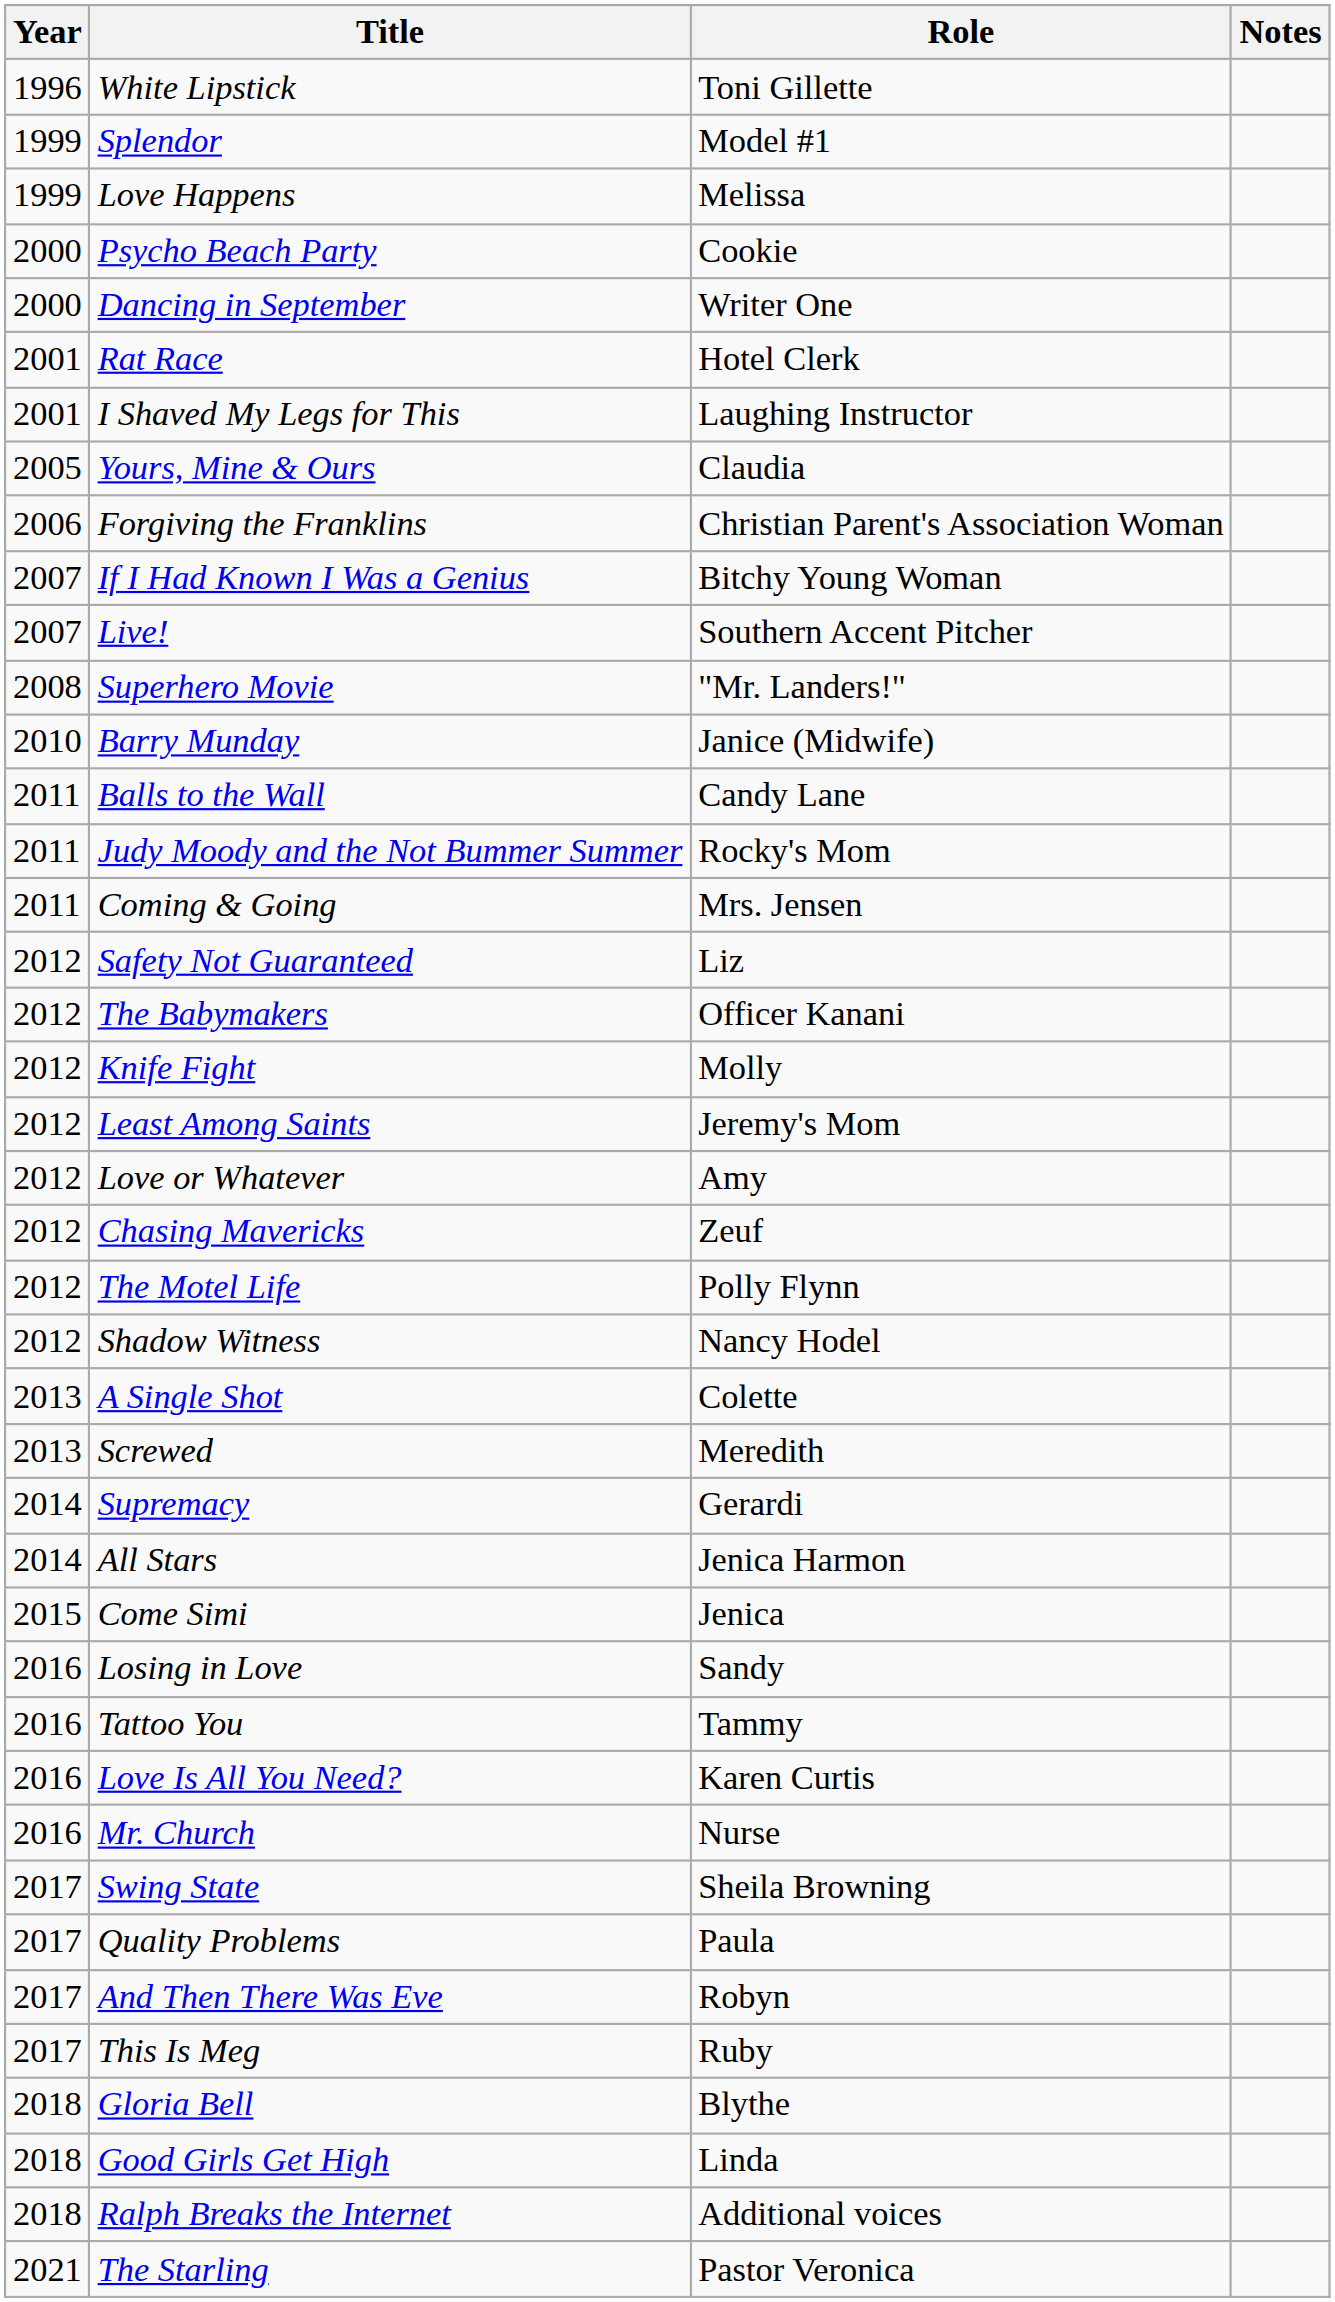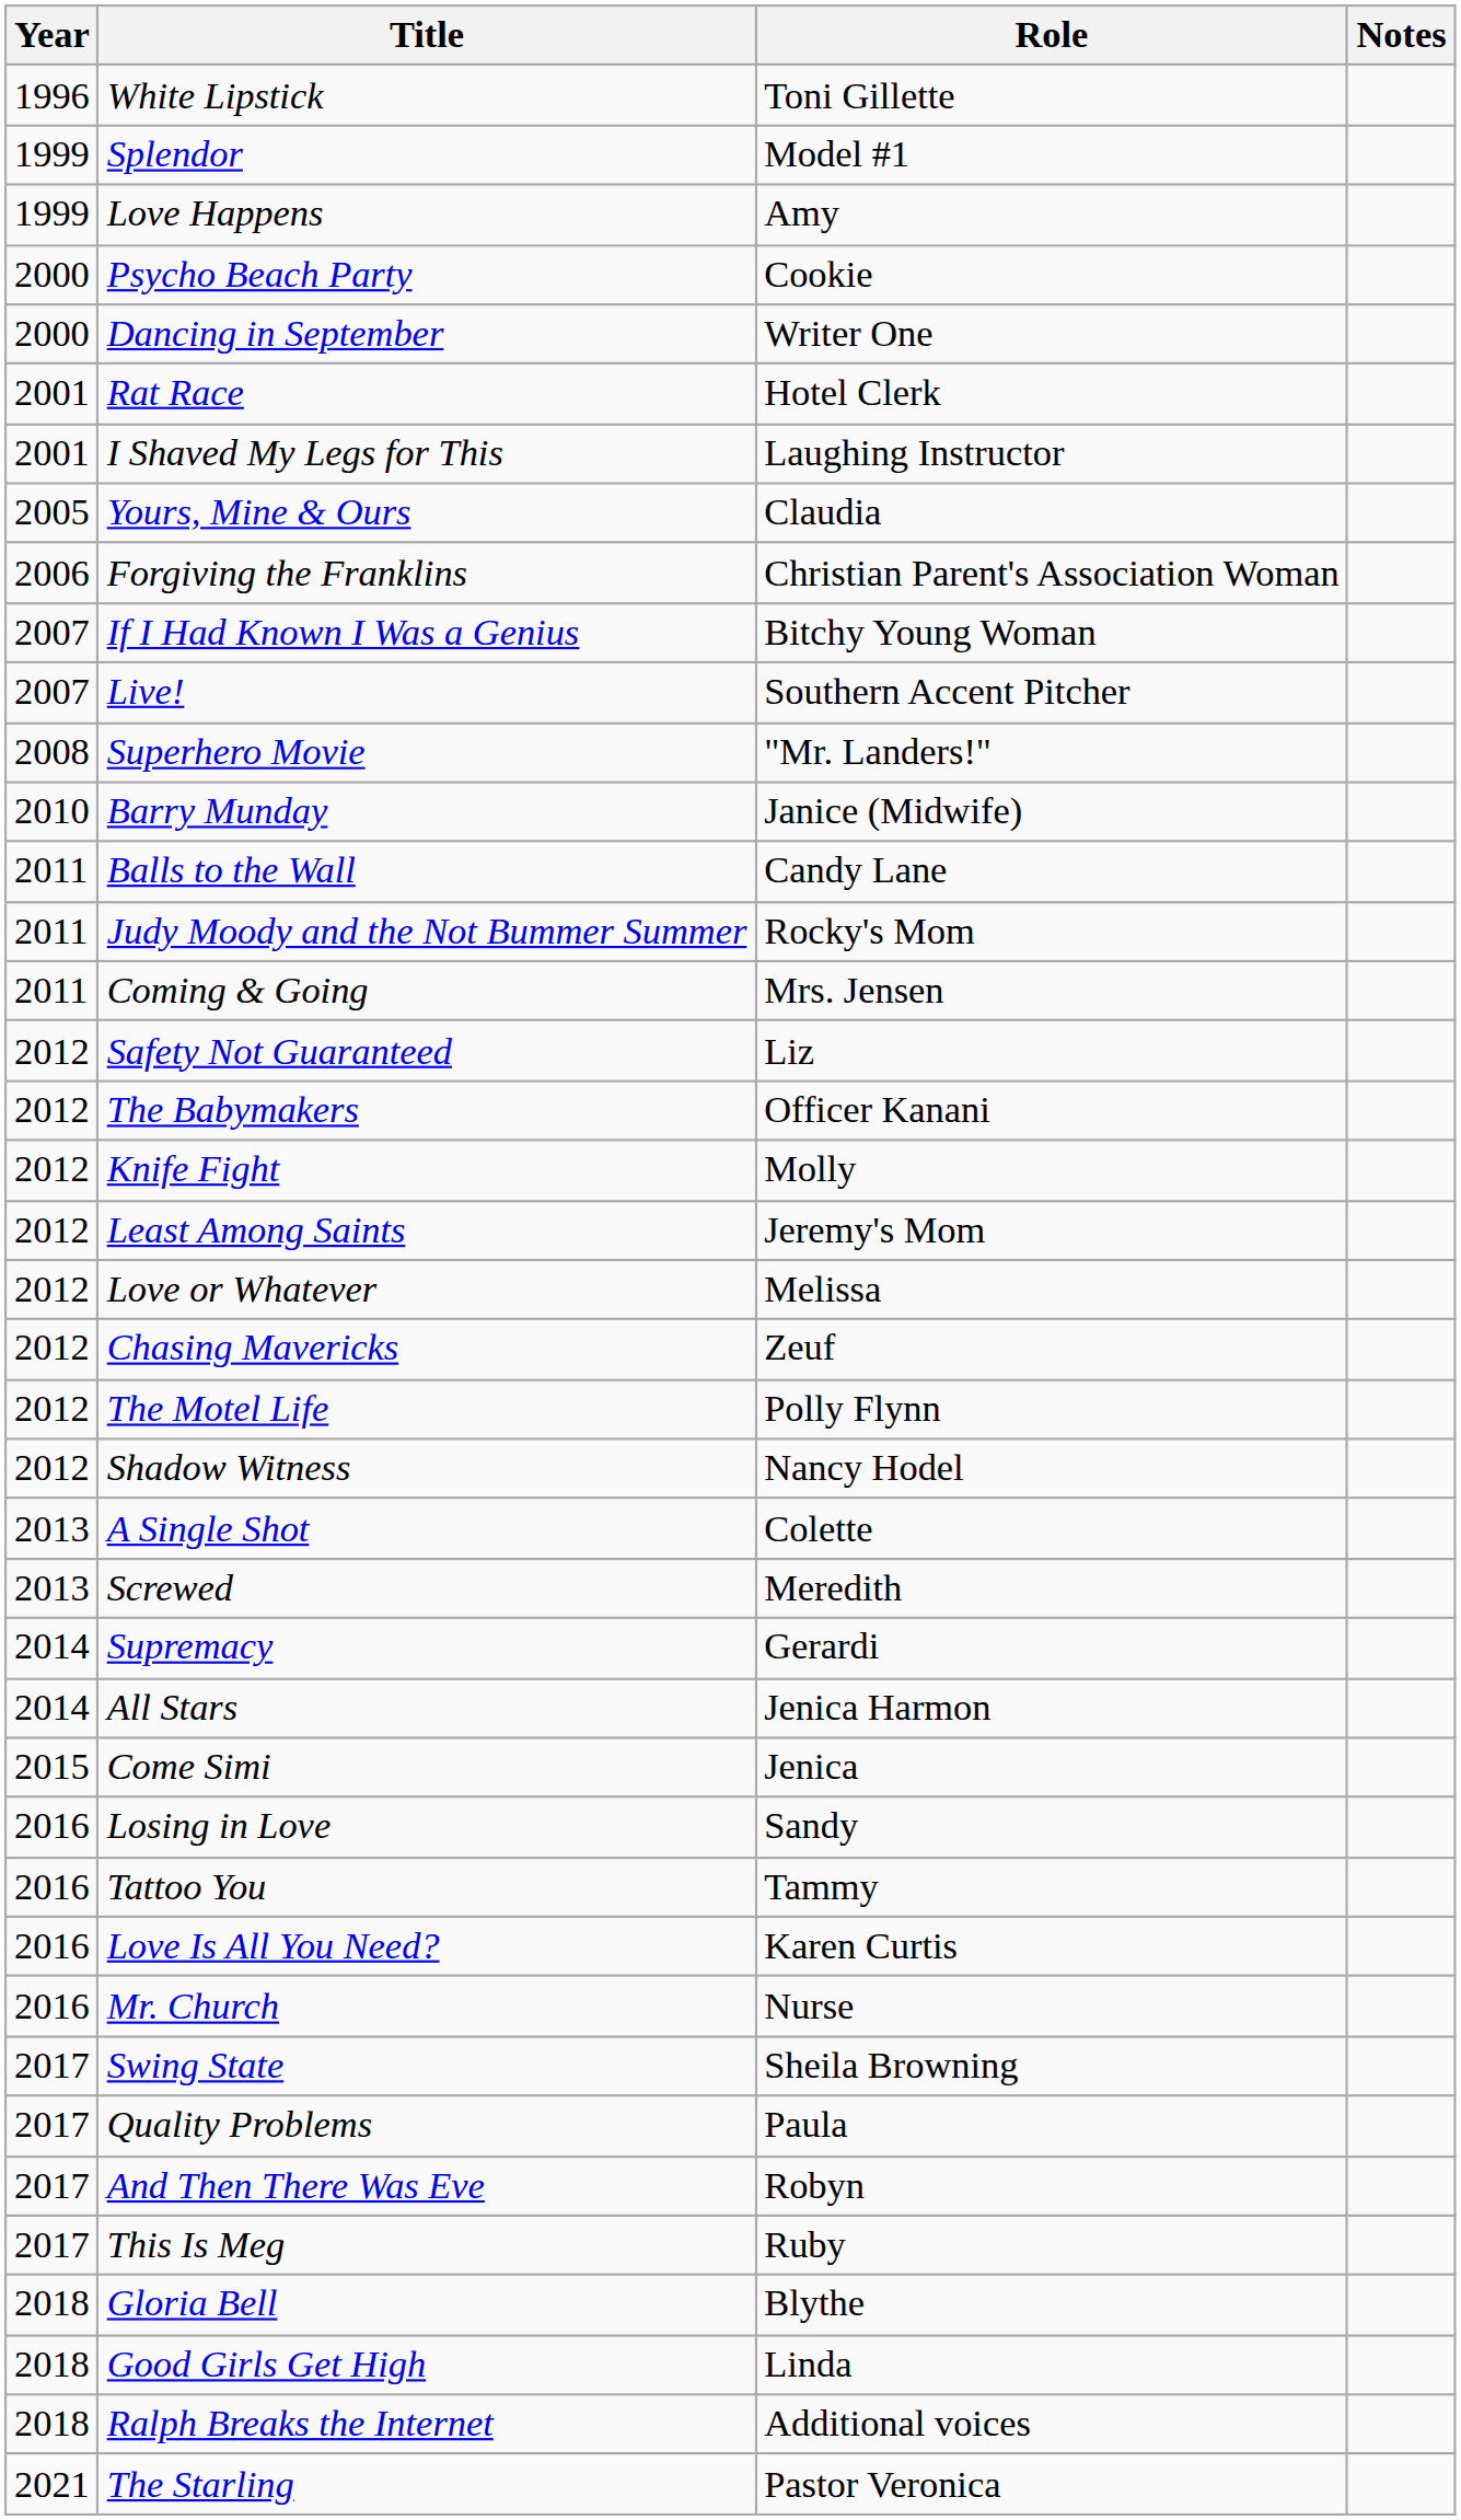Love Happens | Role: Melissa -> Amy
Love or Whatever | Role: Amy -> Melissa
